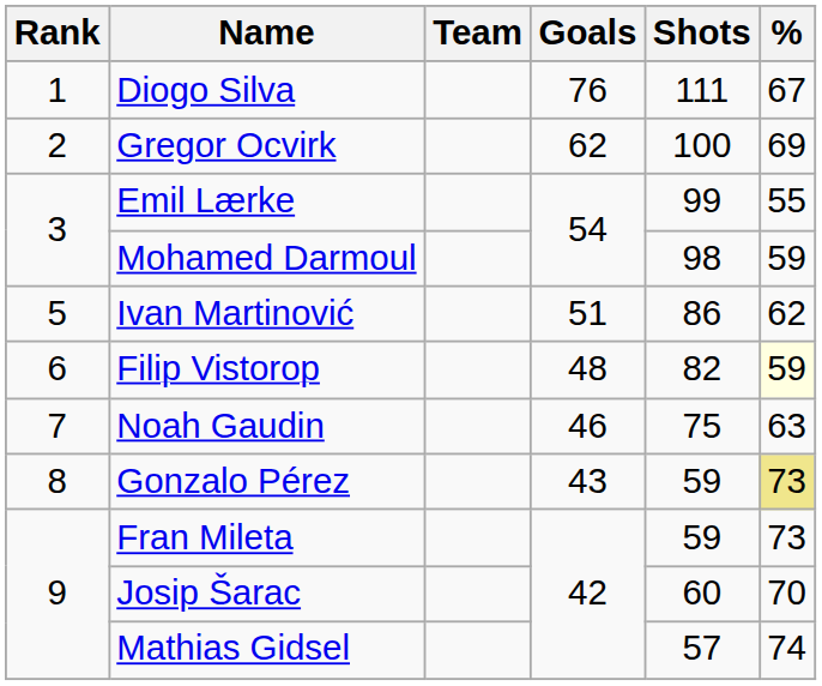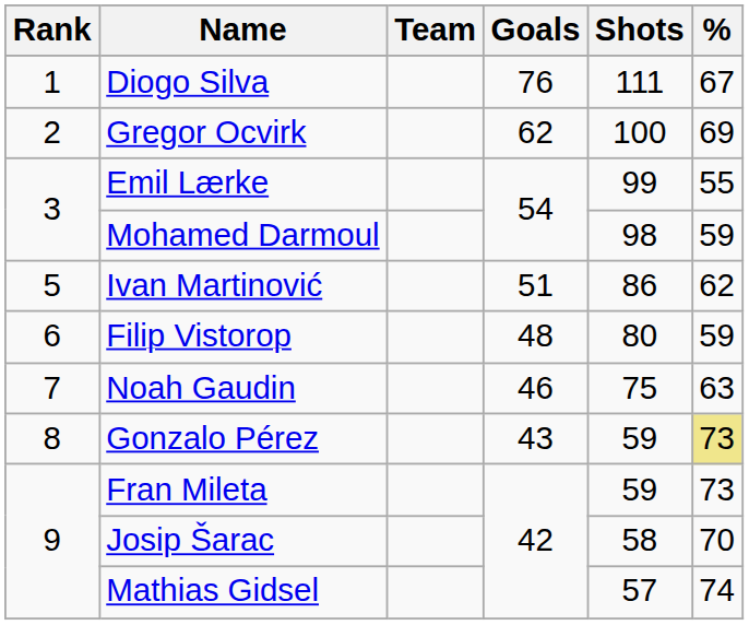Filip Vistorop | Shots: 82 -> 80
Filip Vistorop | %: lightyellow background -> no background
Josip Šarac | Shots: 60 -> 58
